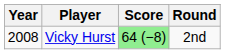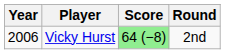Vicky Hurst | Year: 2008 -> 2006
